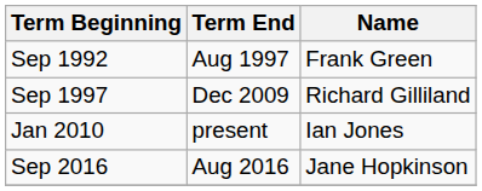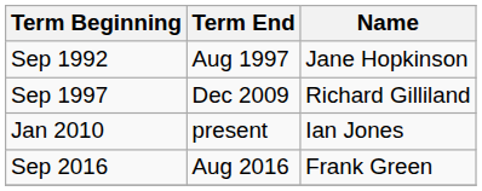Sep 1992 | Name: Frank Green -> Jane Hopkinson
Sep 2016 | Name: Jane Hopkinson -> Frank Green
